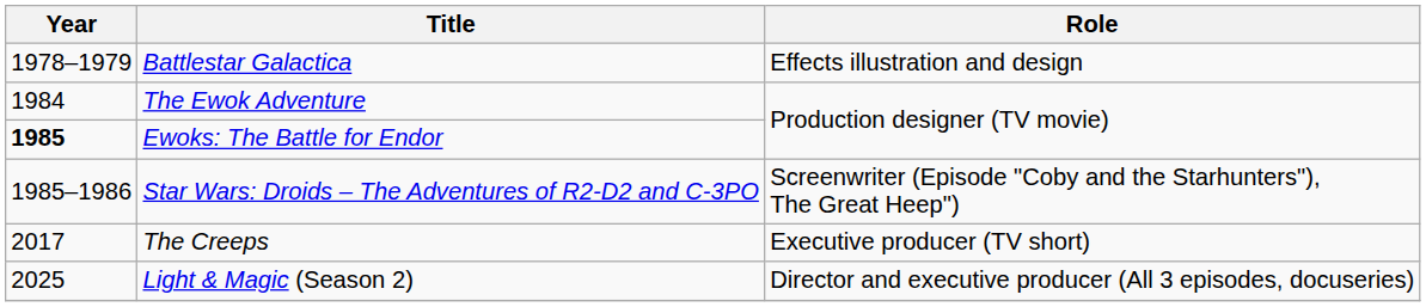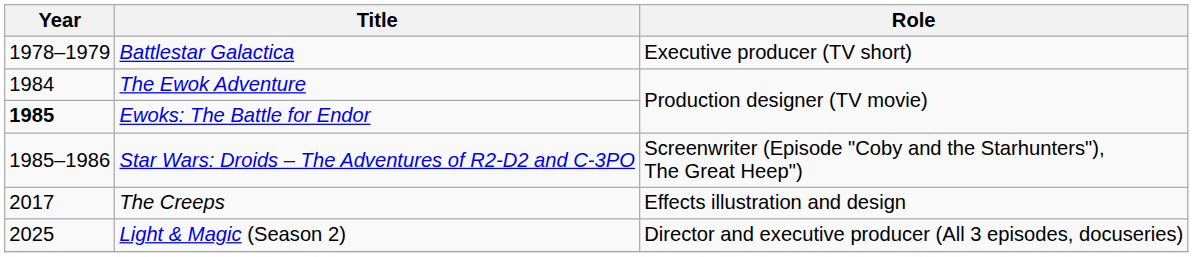Battlestar Galactica | Role: Effects illustration and design -> Executive producer (TV short)
The Creeps | Role: Executive producer (TV short) -> Effects illustration and design
